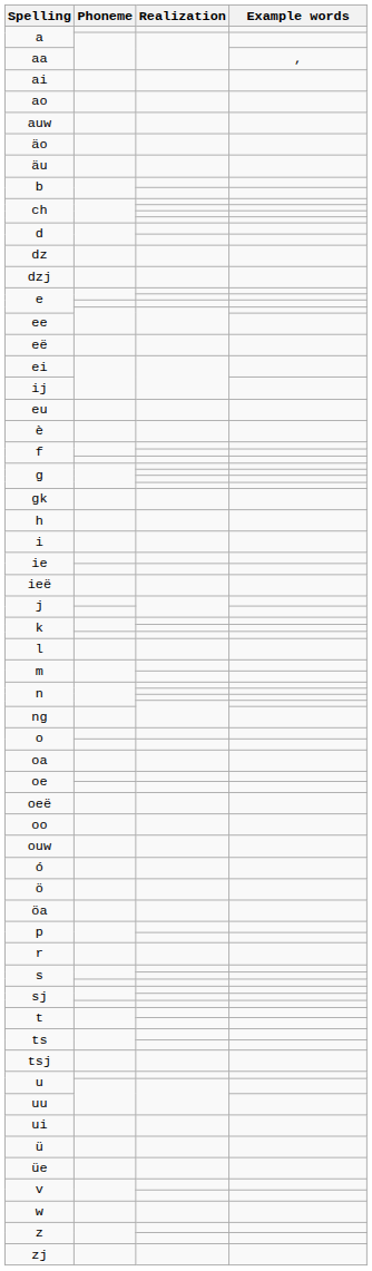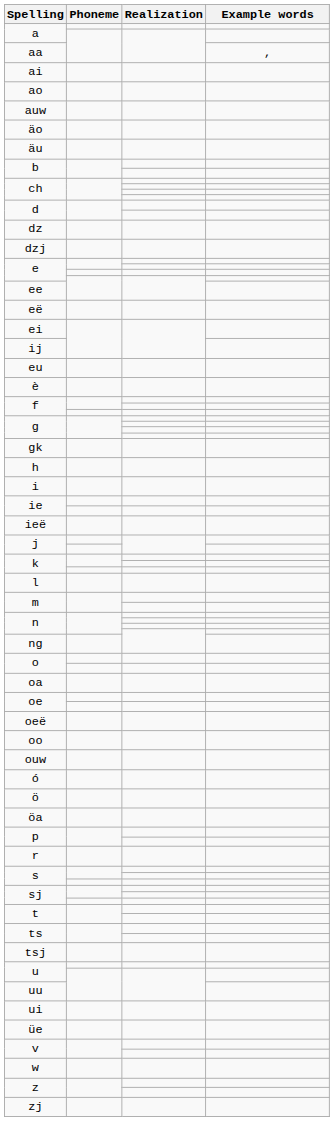- row: ü
